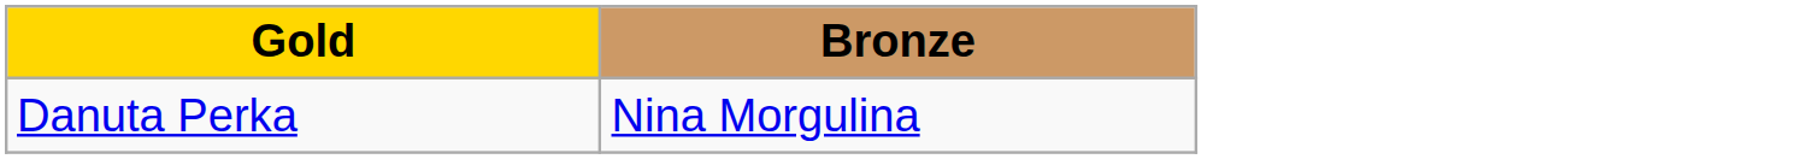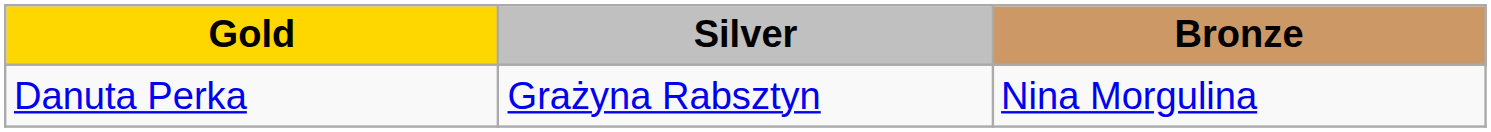+ column: Silver | Grażyna Rabsztyn
